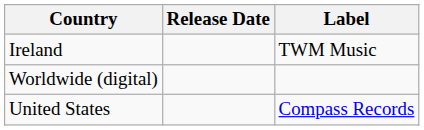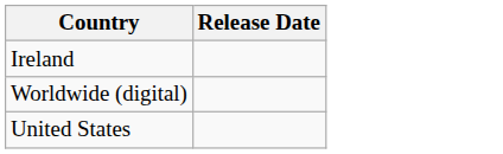- column: Label | TWM Music | Compass Records
